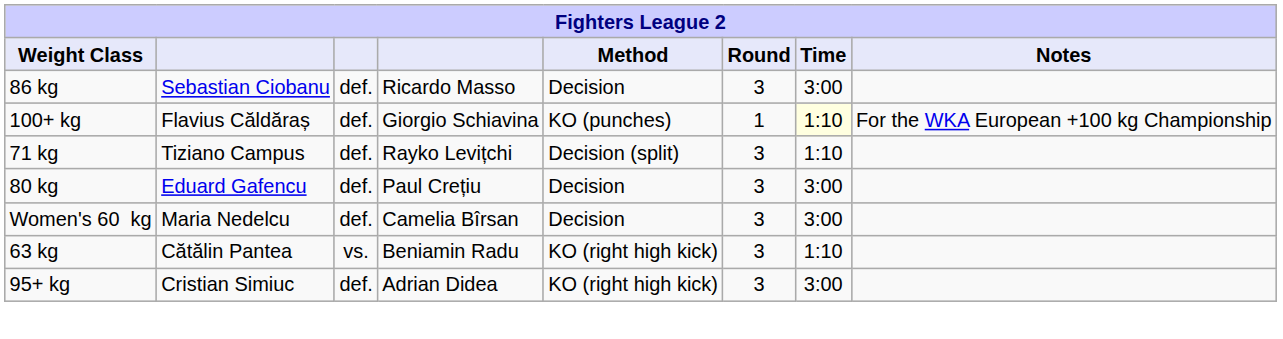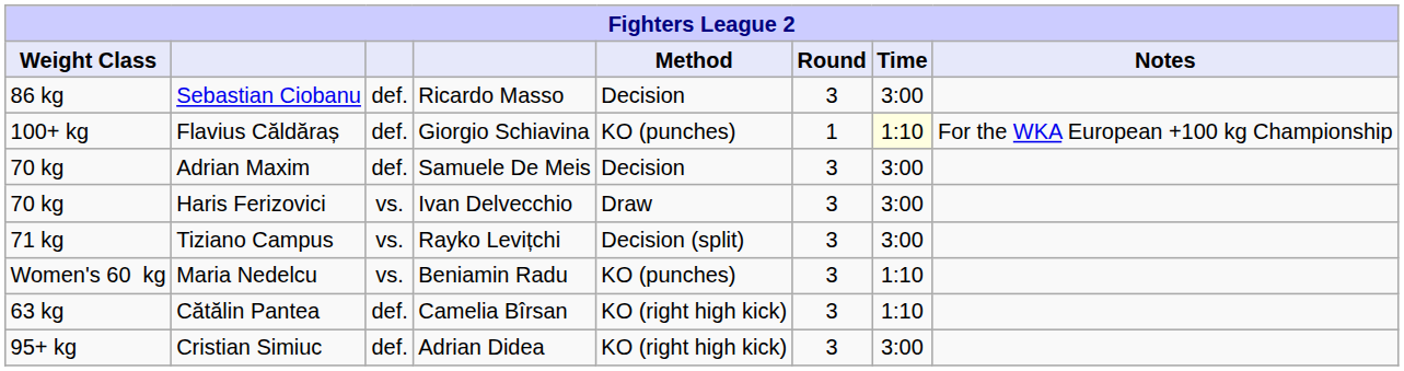+ row: 70 kg | Adrian Maxim | def. | Samuele De Meis | Decision | 3 | 3:00
+ row: 70 kg | Haris Ferizovici | vs. | Ivan Delvecchio | Draw | 3 | 3:00
Tiziano Campus | column 3: def. -> vs.
Tiziano Campus | Time: 1:10 -> 3:00
- row: 80 kg | Eduard Gafencu | def. | Paul Crețiu | Decision | 3 | 3:00
Maria Nedelcu | column 3: def. -> vs.
Maria Nedelcu | column 4: Camelia Bîrsan -> Beniamin Radu
Maria Nedelcu | Method: Decision -> KO (punches)
Maria Nedelcu | Time: 3:00 -> 1:10
Cătălin Pantea | column 3: vs. -> def.
Cătălin Pantea | column 4: Beniamin Radu -> Camelia Bîrsan
